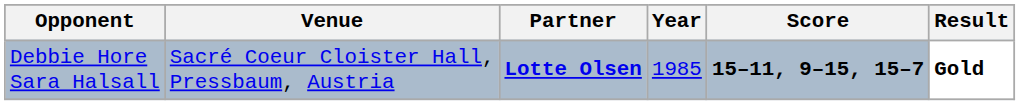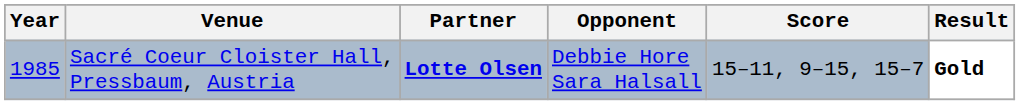columns swapped: Year <-> Opponent
Sacré Coeur Cloister Hall, Pressbaum, Austria | Score: bold -> normal
